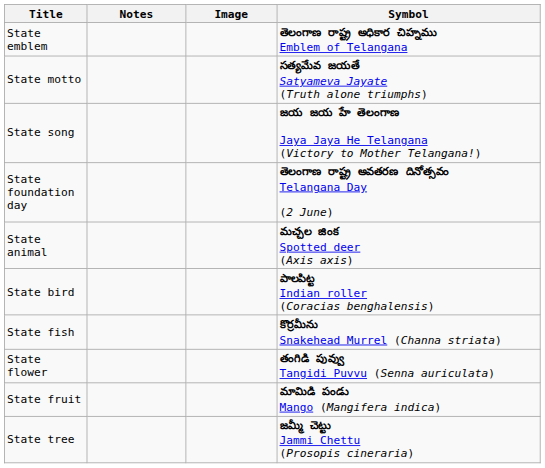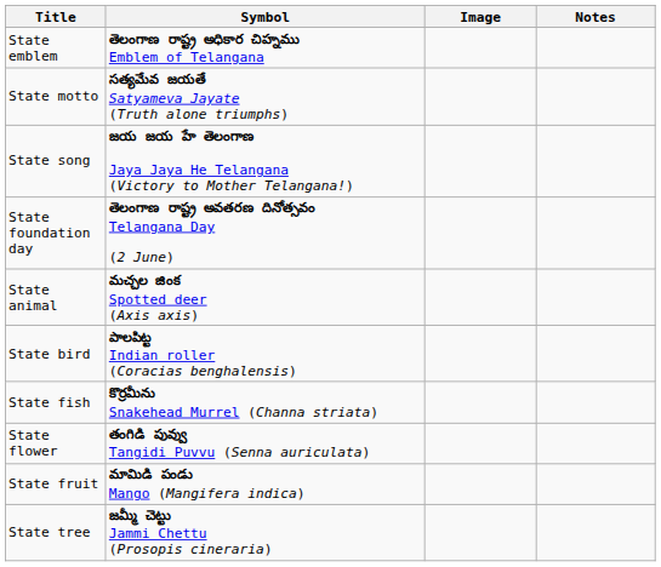columns swapped: Symbol <-> Notes
